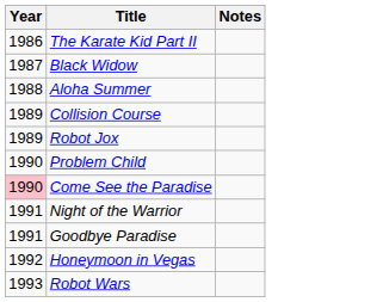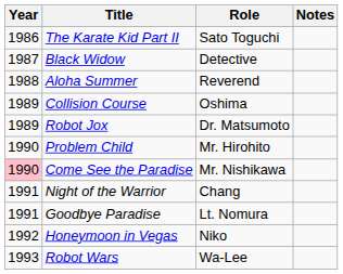+ column: Role | Sato Toguchi | Detective | Reverend | Oshima | Dr. Matsumoto | Mr. Hirohito | Mr. Nishikawa | Chang | Lt. Nomura | Niko | Wa-Lee
